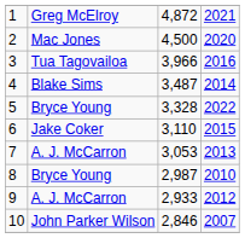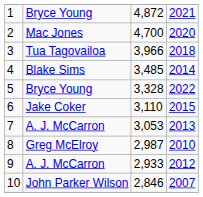1 | column 2: Greg McElroy -> Bryce Young
2 | column 3: 4,500 -> 4,700
3 | column 4: 2016 -> 2018
4 | column 3: 3,487 -> 3,485
8 | column 2: Bryce Young -> Greg McElroy
